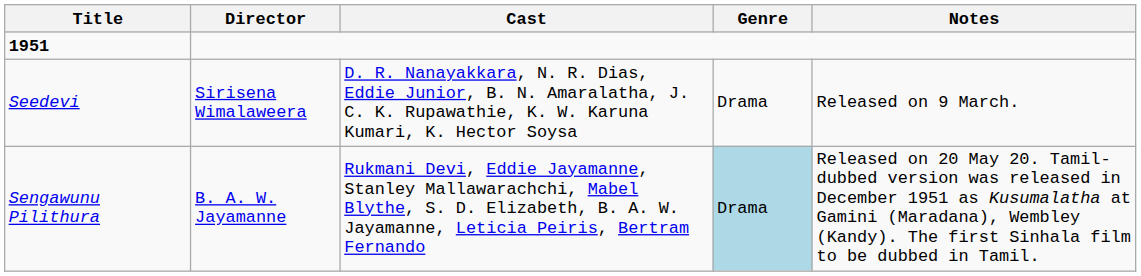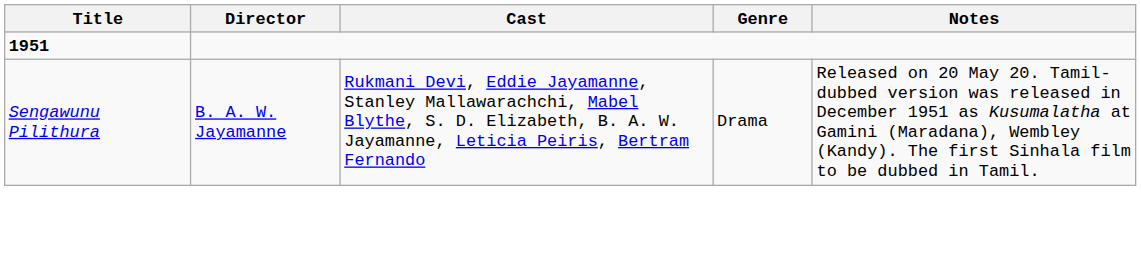- row: Seedevi | Sirisena Wimalaweera | D. R. Nanayakkara, N. R. Dias, Eddie Junior, B. N. Amaralatha, J. C. K. Rupawathie, K. W. Karuna Kumari, K. Hector Soysa | Drama | Released on 9 March.
Sengawunu Pilithura | Genre: lightblue background -> no background
